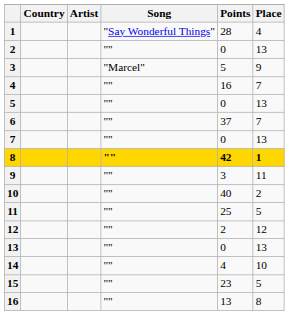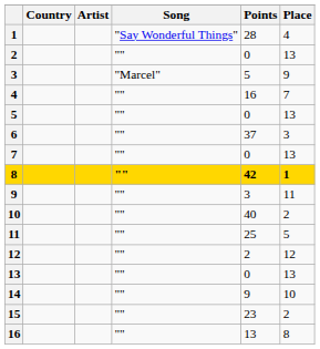6 | Place: 7 -> 3
14 | Points: 4 -> 9
15 | Place: 5 -> 2
